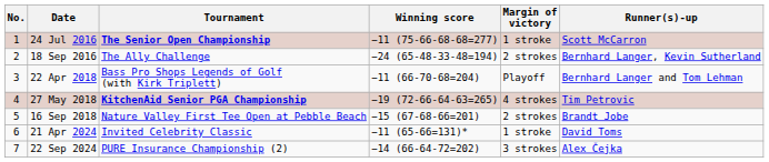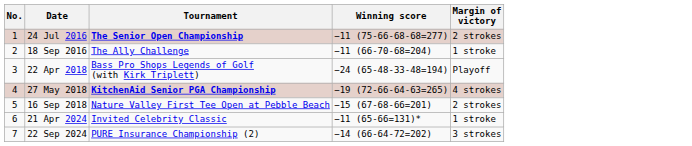- column: Runner(s)-up | Scott McCarron | Bernhard Langer, Kevin Sutherland | Bernhard Langer and Tom Lehman | Tim Petrovic | Brandt Jobe | David Toms | Alex Čejka
24 Jul 2016 | Margin of victory: 1 stroke -> 2 strokes
18 Sep 2016 | Winning score: −24 (65-48-33-48=194) -> −11 (66-70-68=204)
18 Sep 2016 | Margin of victory: 2 strokes -> 1 stroke
22 Apr 2018 | Winning score: −11 (66-70-68=204) -> −24 (65-48-33-48=194)
